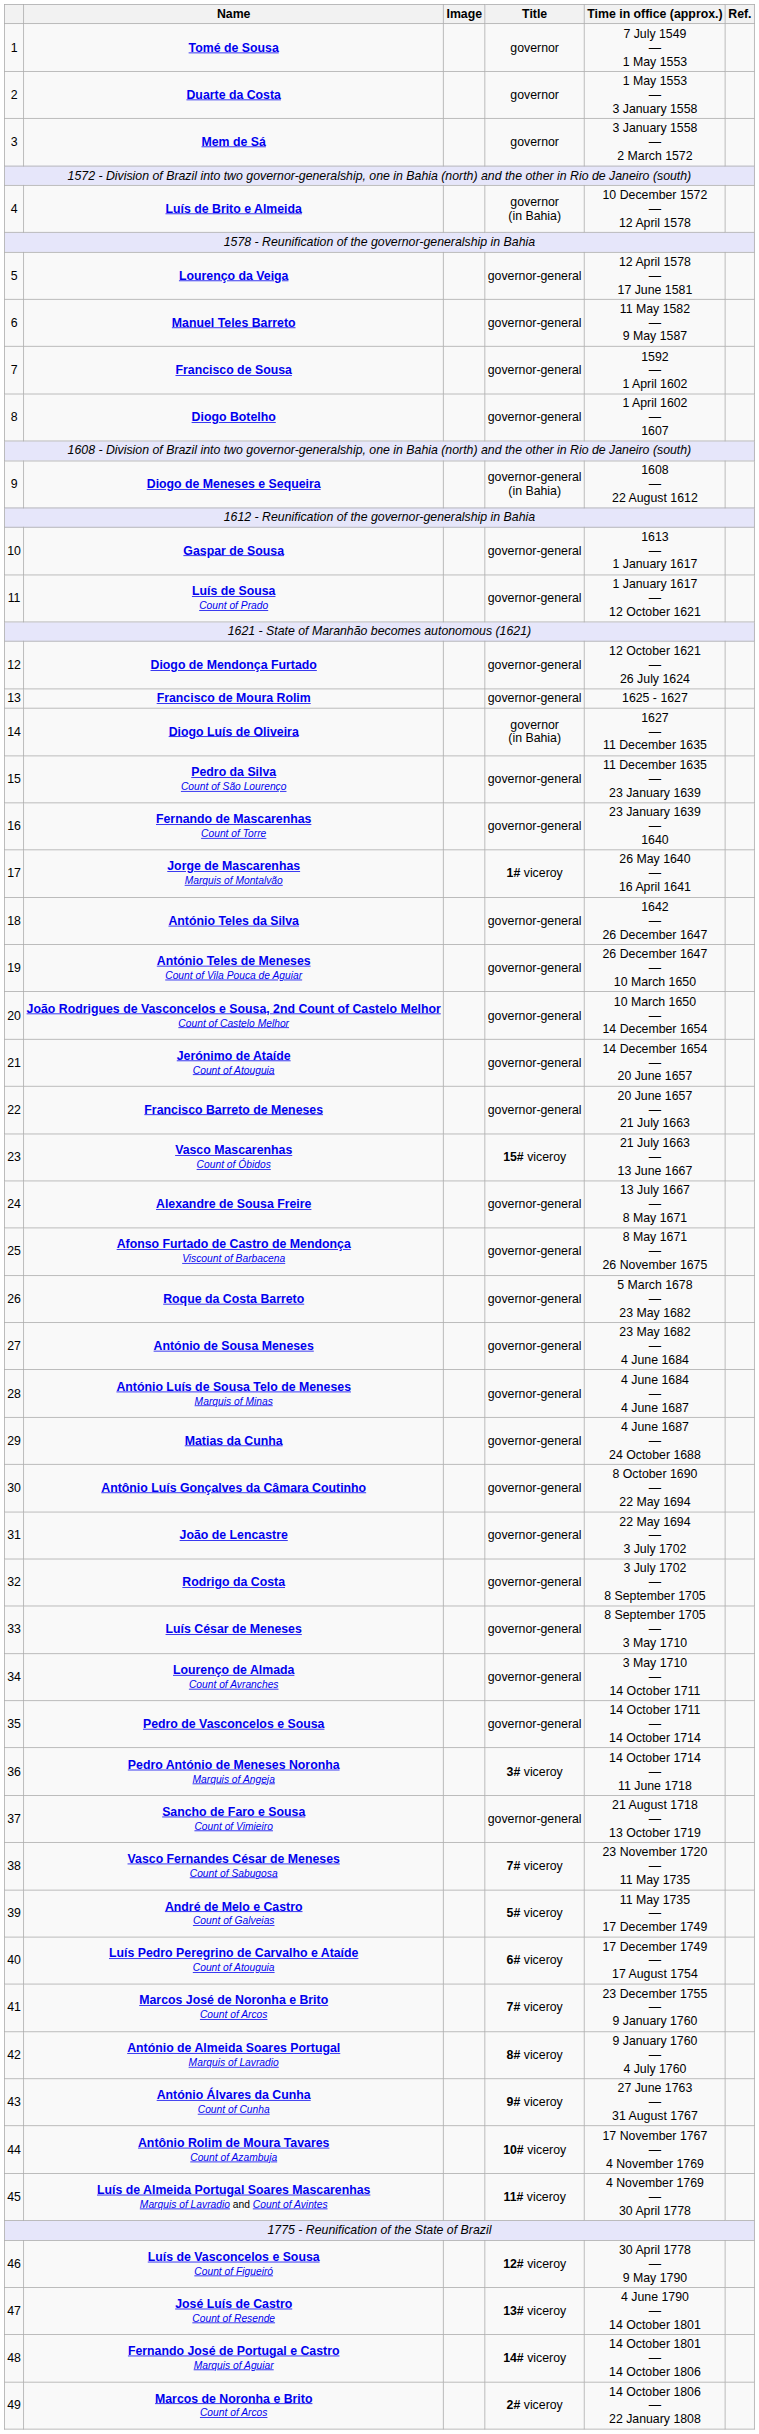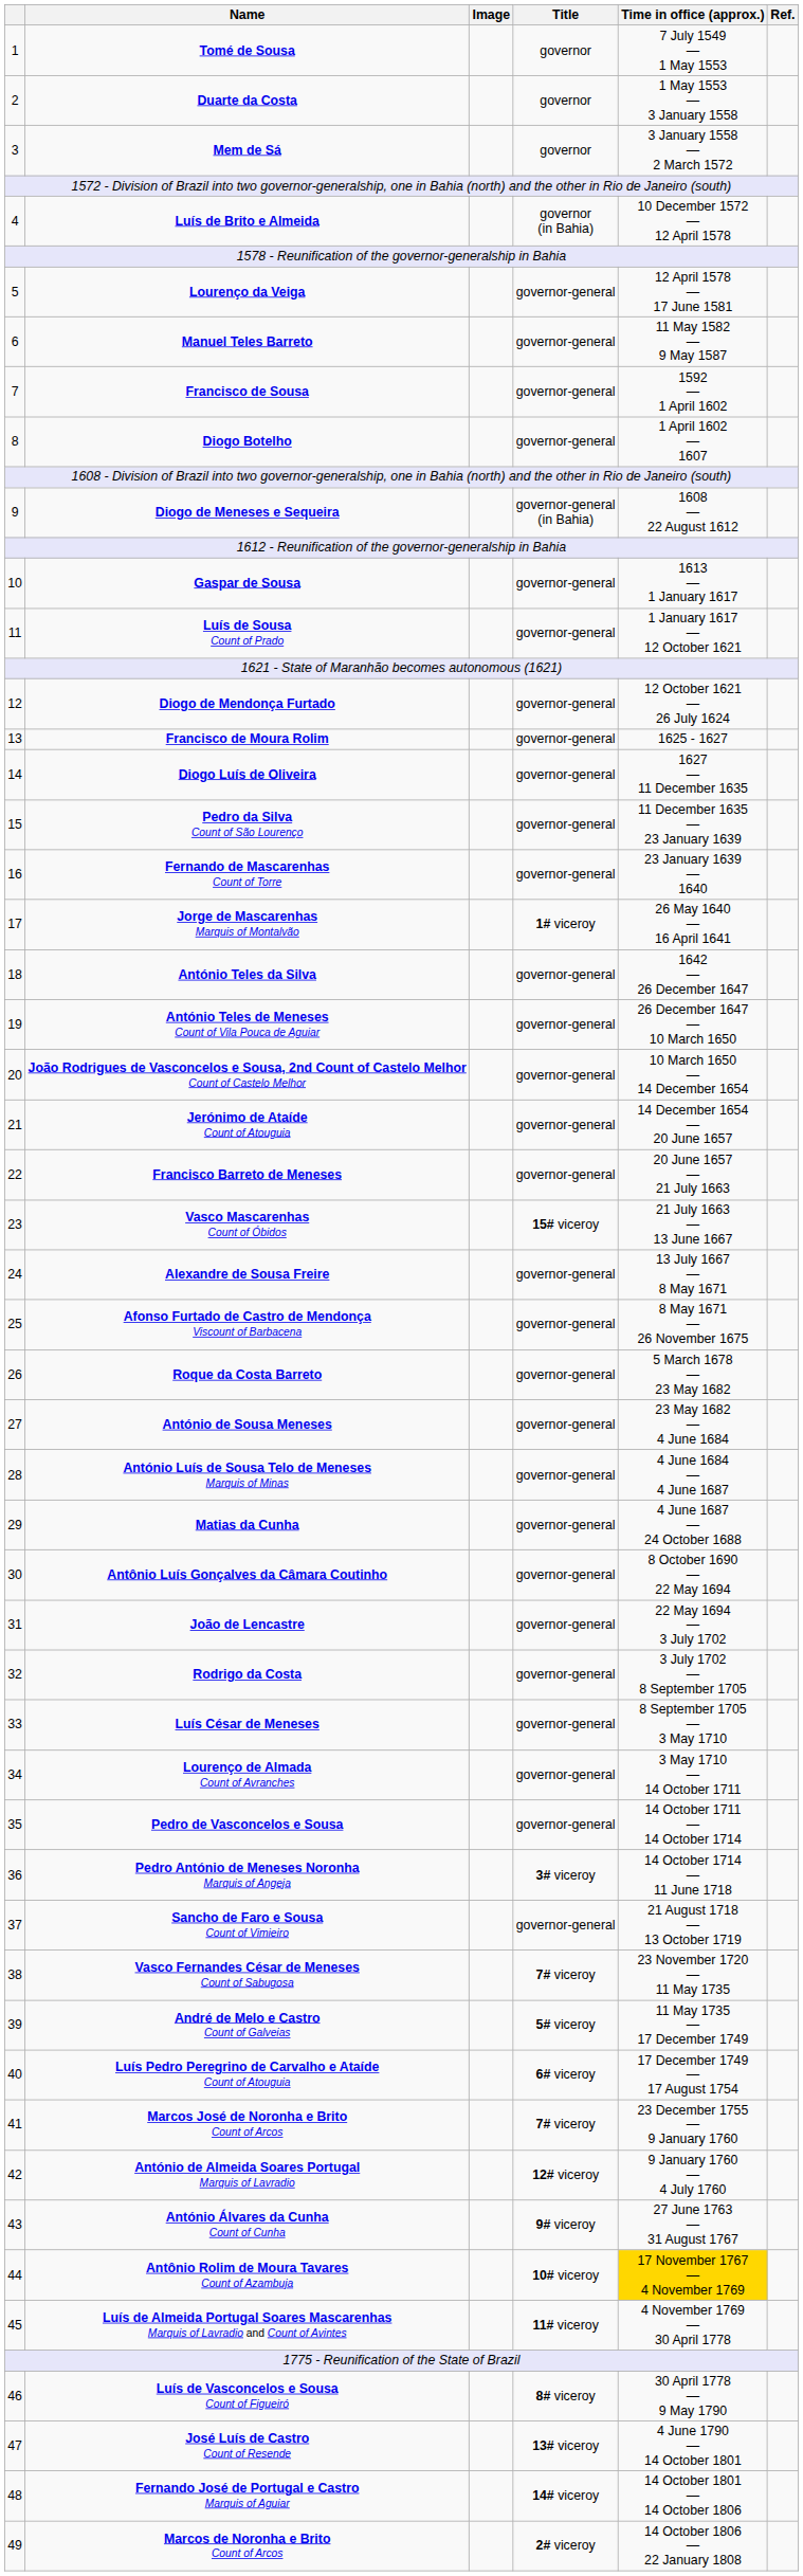Diogo Luís de Oliveira | Title: governor (in Bahia) -> governor-general
António de Almeida Soares Portugal Marquis of Lavradio | Title: 8# viceroy -> 12# viceroy
Antônio Rolim de Moura Tavares Count of Azambuja | Time in office (approx.): no background -> gold background
Luís de Vasconcelos e Sousa Count of Figueiró | Title: 12# viceroy -> 8# viceroy
